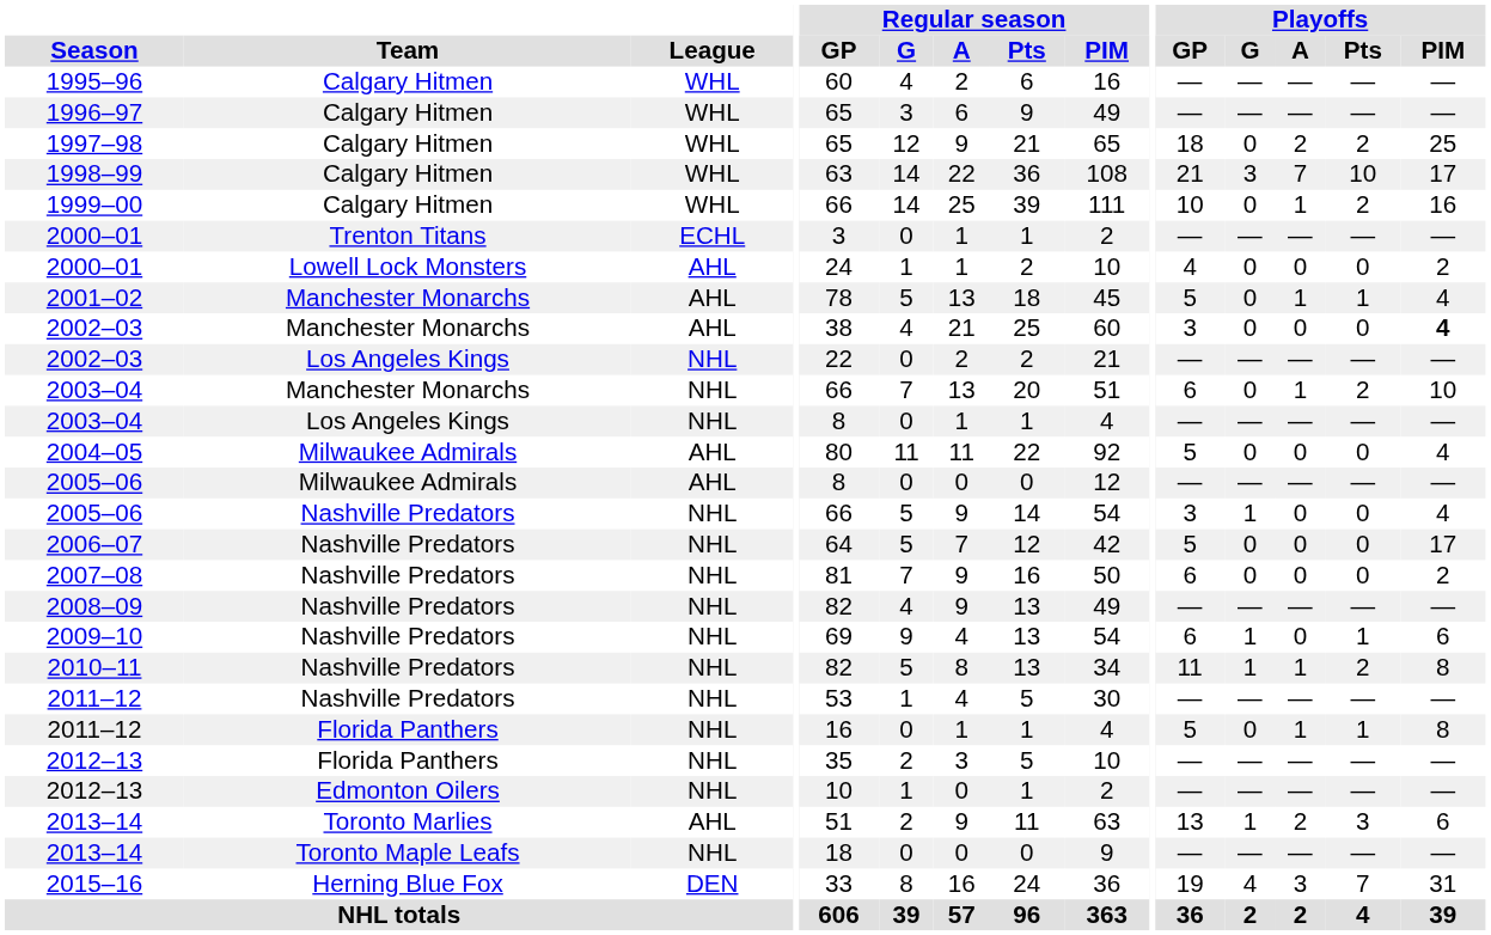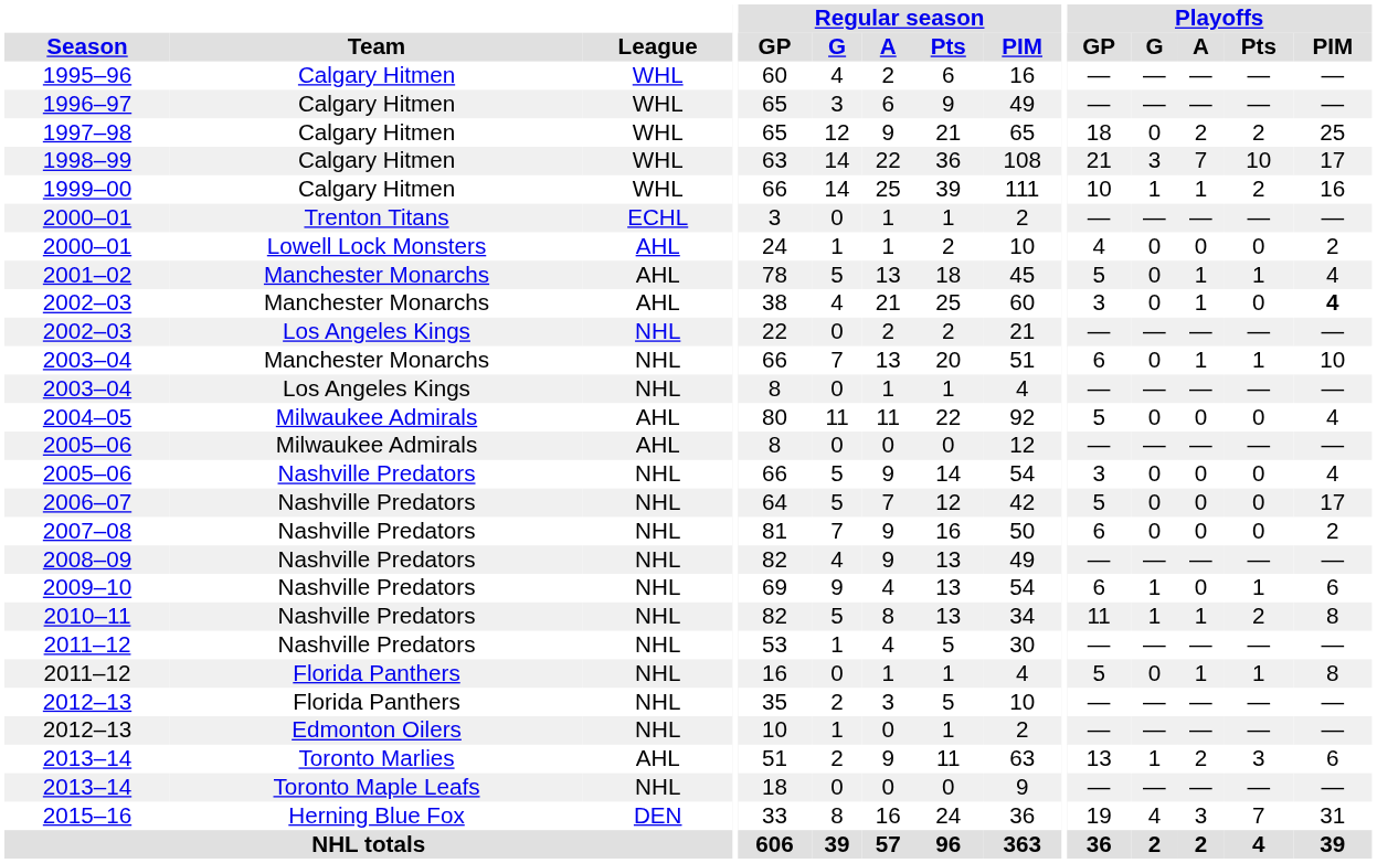1999–00 | Playoffs / G: 0 -> 1
2002–03 / Manchester Monarchs | Playoffs / A: 0 -> 1
2003–04 / Manchester Monarchs | Playoffs / Pts: 2 -> 1
2005–06 / Nashville Predators | Playoffs / G: 1 -> 0
